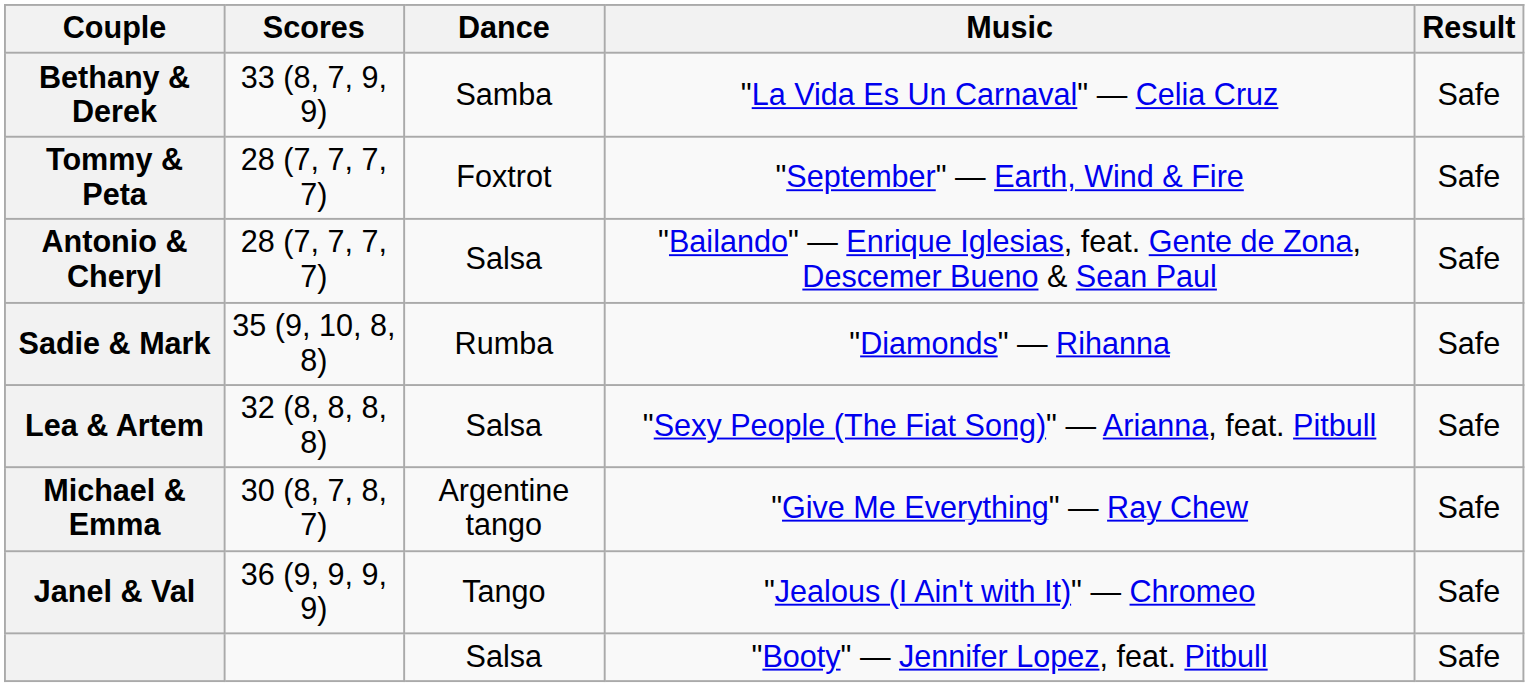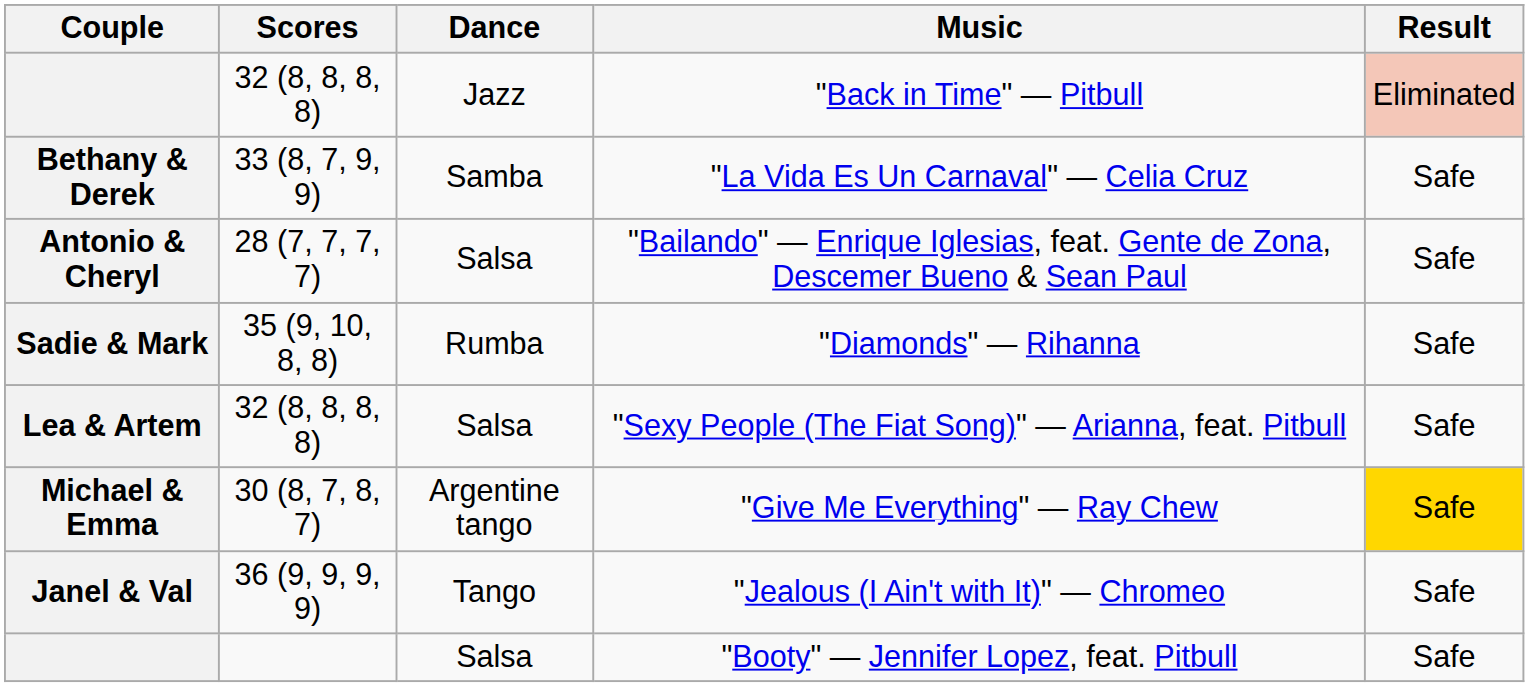+ row: 32 (8, 8, 8, 8) | Jazz | "Back in Time" — Pitbull | Eliminated
- row: Tommy & Peta | 28 (7, 7, 7, 7) | Foxtrot | "September" — Earth, Wind & Fire | Safe
"Give Me Everything" — Ray Chew | Result: no background -> gold background
